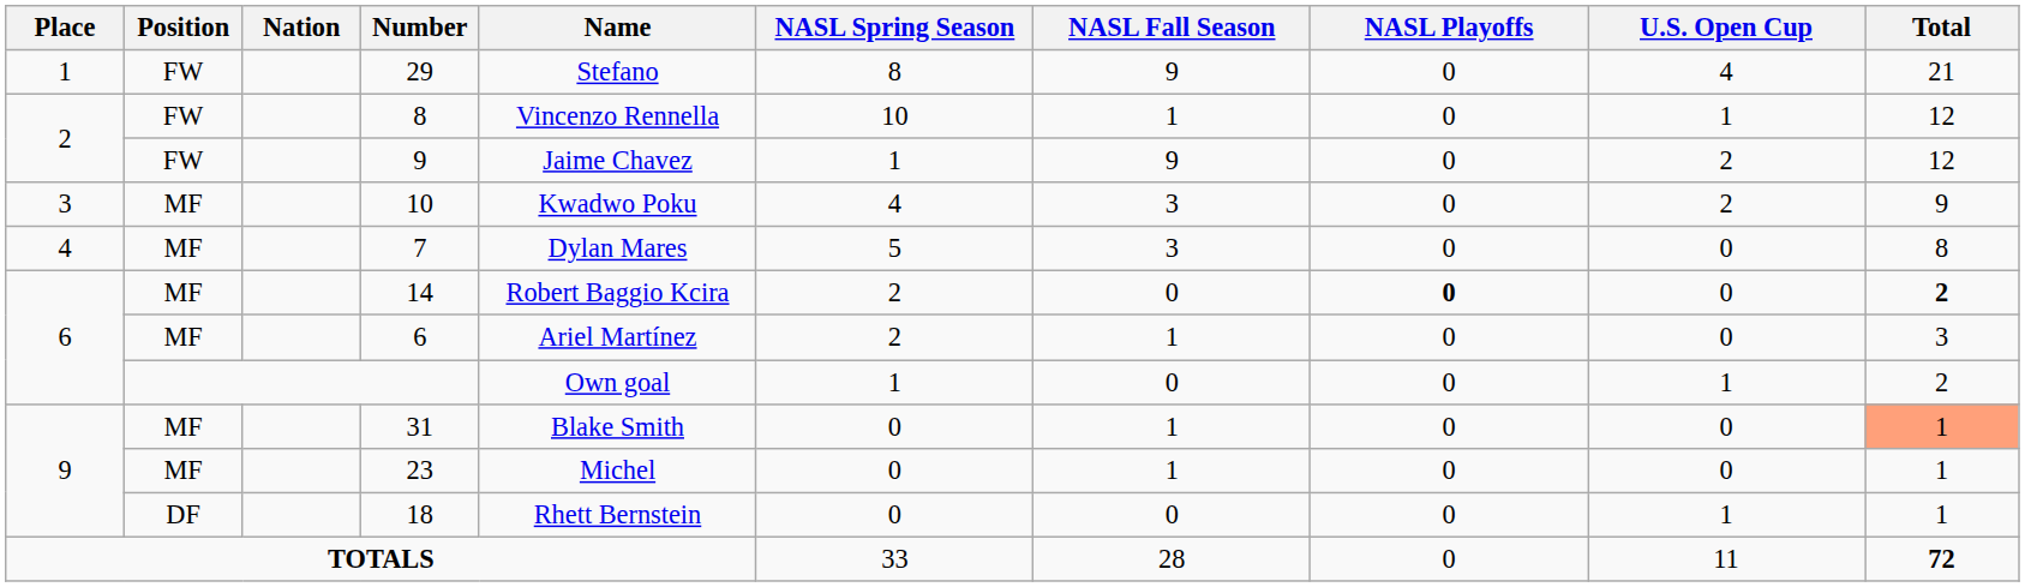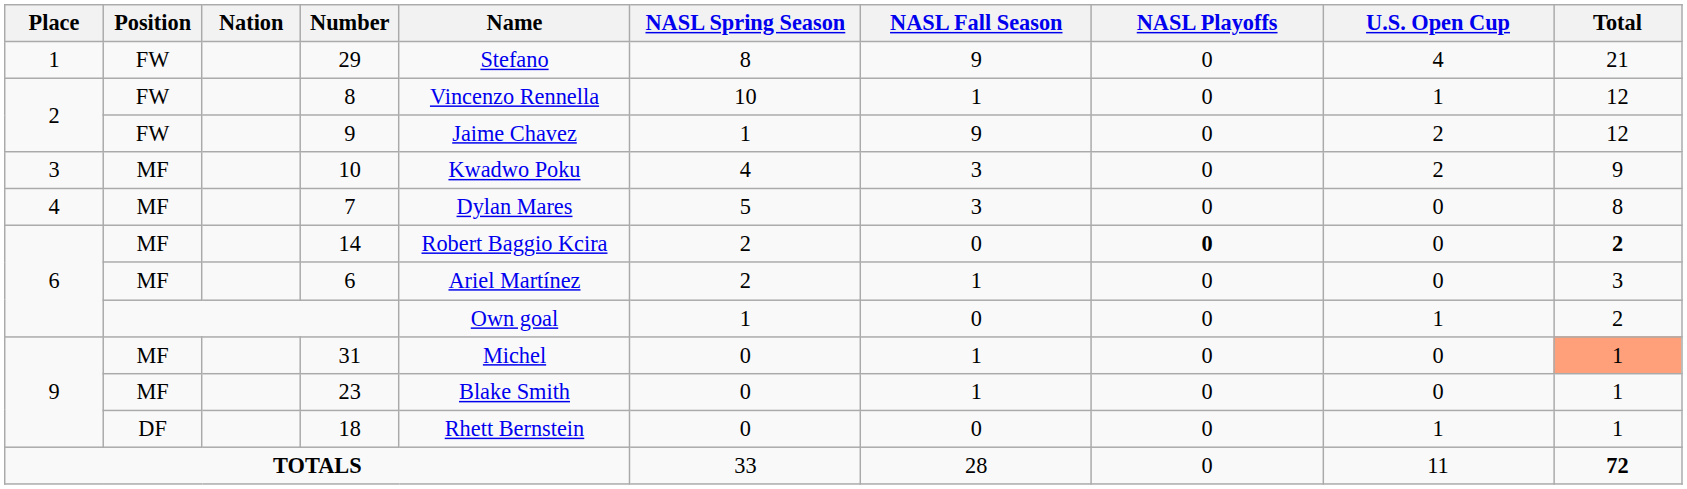31 | Name: Blake Smith -> Michel
23 | Name: Michel -> Blake Smith
